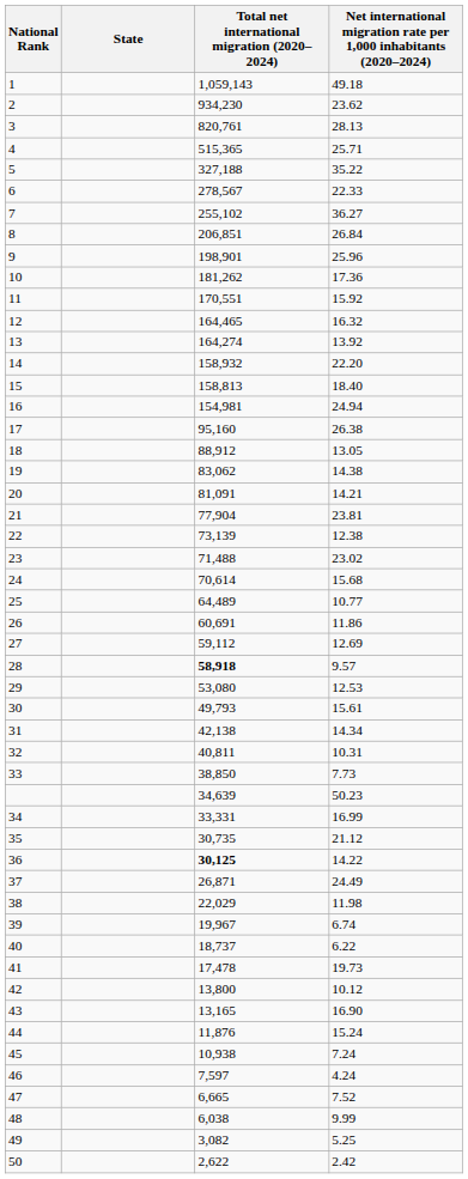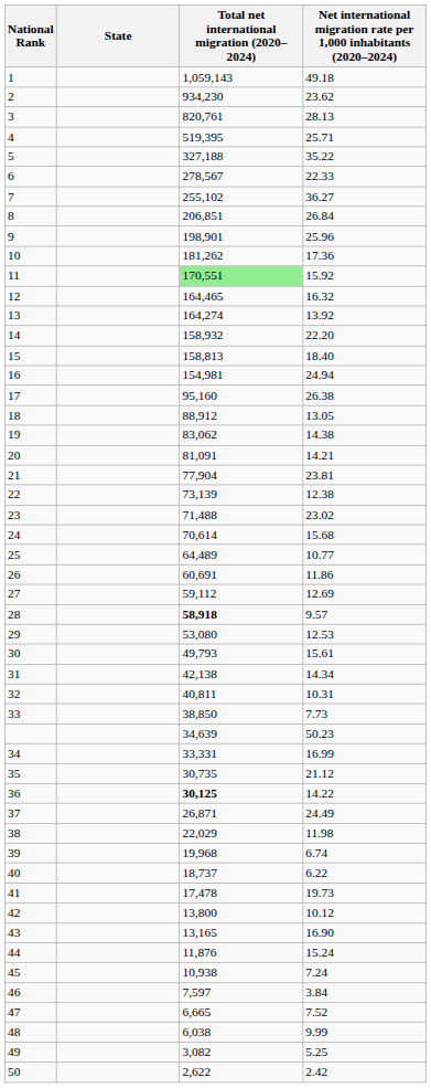4 | Total net international migration (2020–2024): 515,365 -> 519,395
11 | Total net international migration (2020–2024): no background -> lightgreen background
39 | Total net international migration (2020–2024): 19,967 -> 19,968
46 | column 4: 4.24 -> 3.84
